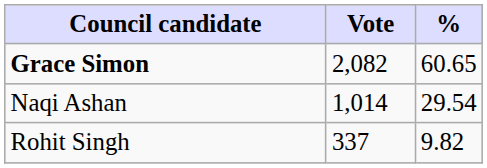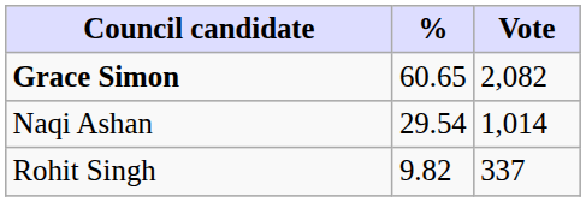columns swapped: Vote <-> %
